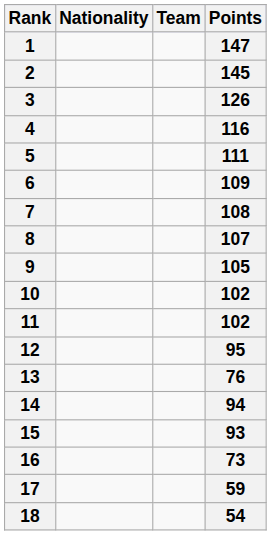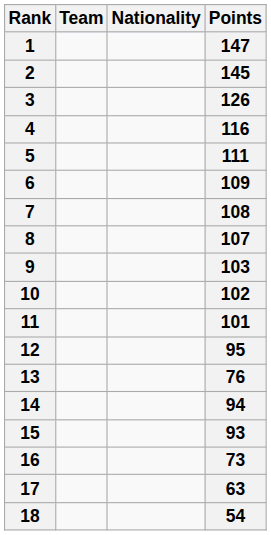columns swapped: Team <-> Nationality
9 | Points: 105 -> 103
11 | Points: 102 -> 101
17 | Points: 59 -> 63
